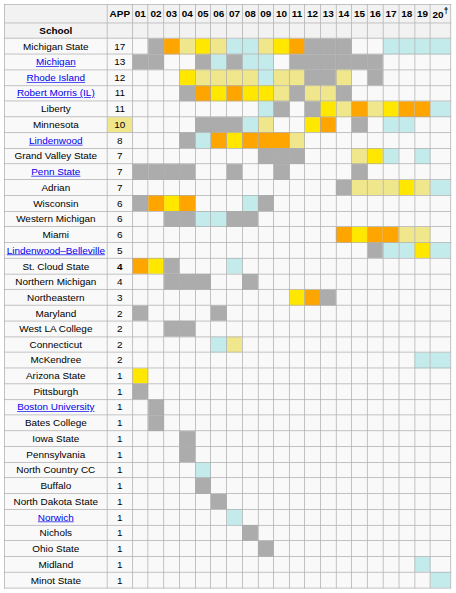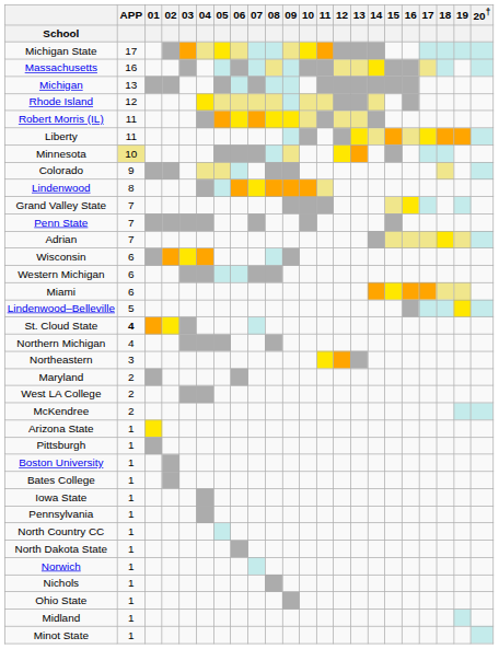+ row: Massachusetts | 16
+ row: Colorado | 9
- row: Connecticut | 2
- row: Buffalo | 1
